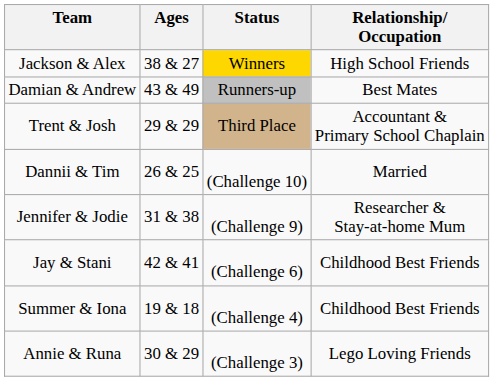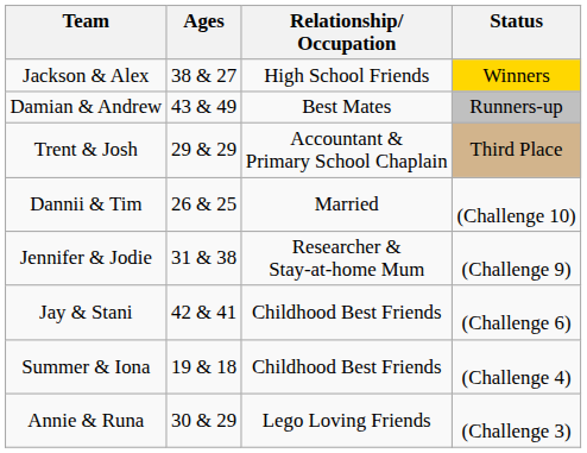columns swapped: Relationship/ Occupation <-> Status
